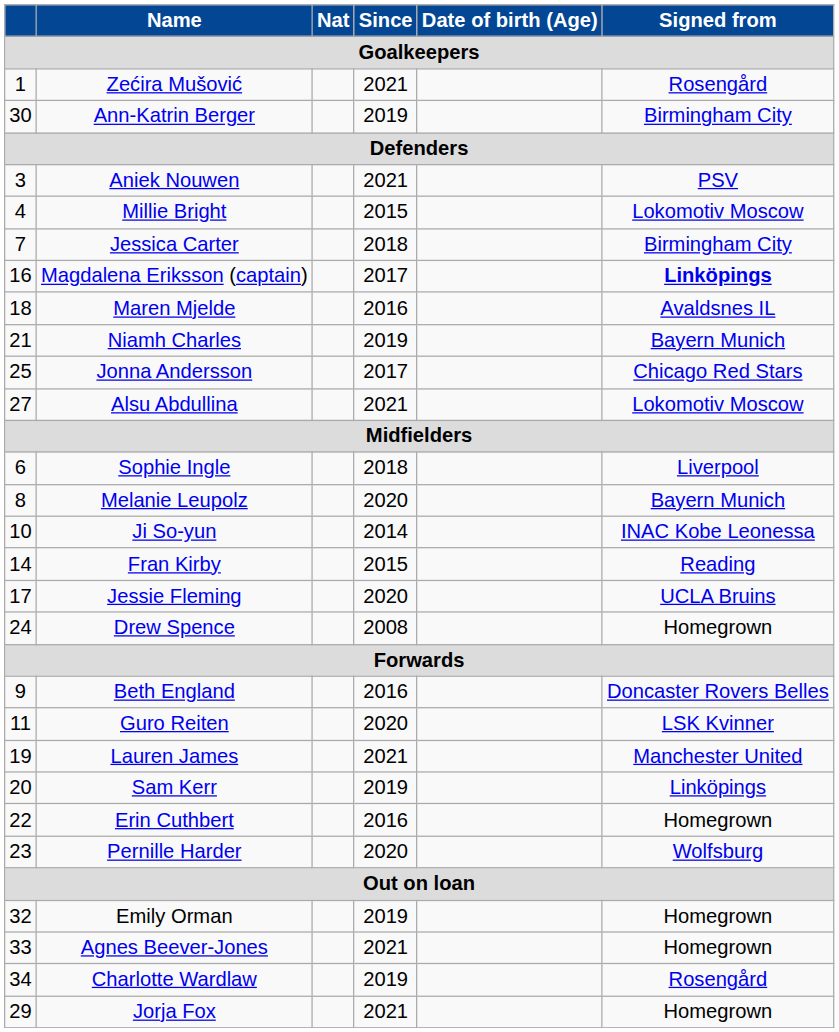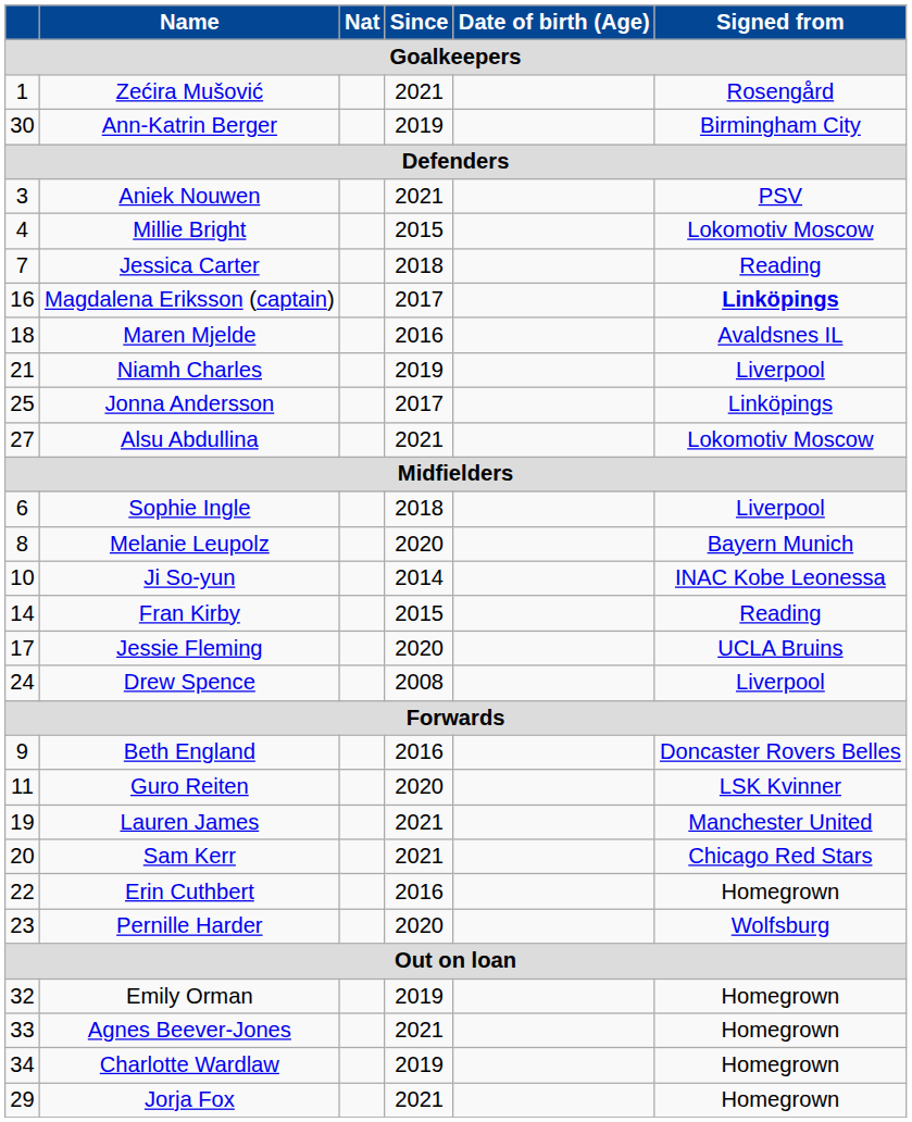Jessica Carter | Signed from / Goalkeepers: Birmingham City -> Reading
Niamh Charles | Signed from / Goalkeepers: Bayern Munich -> Liverpool
Jonna Andersson | Signed from / Goalkeepers: Chicago Red Stars -> Linköpings
Drew Spence | Signed from / Goalkeepers: Homegrown -> Liverpool
Sam Kerr | Since / Goalkeepers: 2019 -> 2021
Sam Kerr | Signed from / Goalkeepers: Linköpings -> Chicago Red Stars
Charlotte Wardlaw | Signed from / Goalkeepers: Rosengård -> Homegrown
